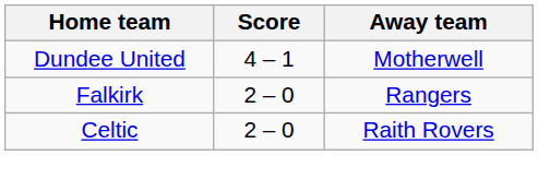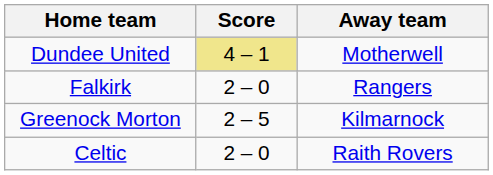Dundee United | Score: no background -> khaki background
+ row: Greenock Morton | 2 – 5 | Kilmarnock
